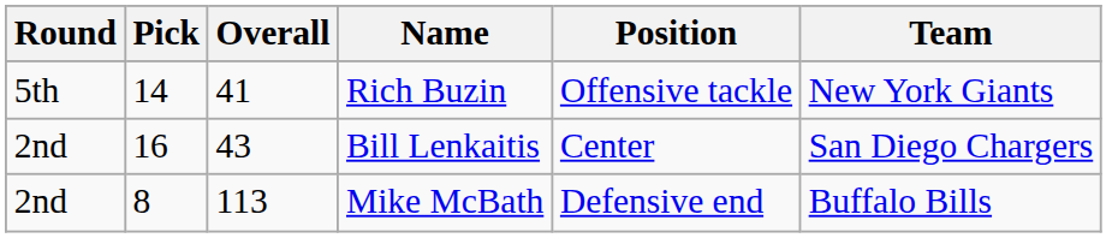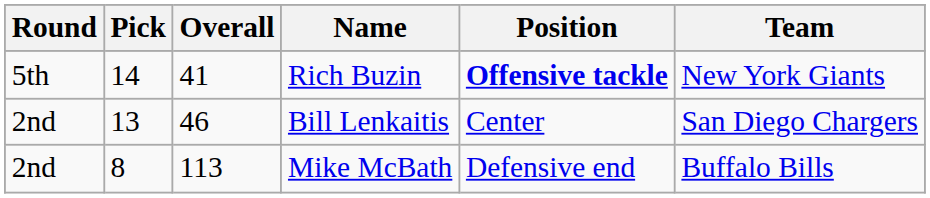Rich Buzin | Position: normal -> bold
Bill Lenkaitis | Pick: 16 -> 13
Bill Lenkaitis | Overall: 43 -> 46
